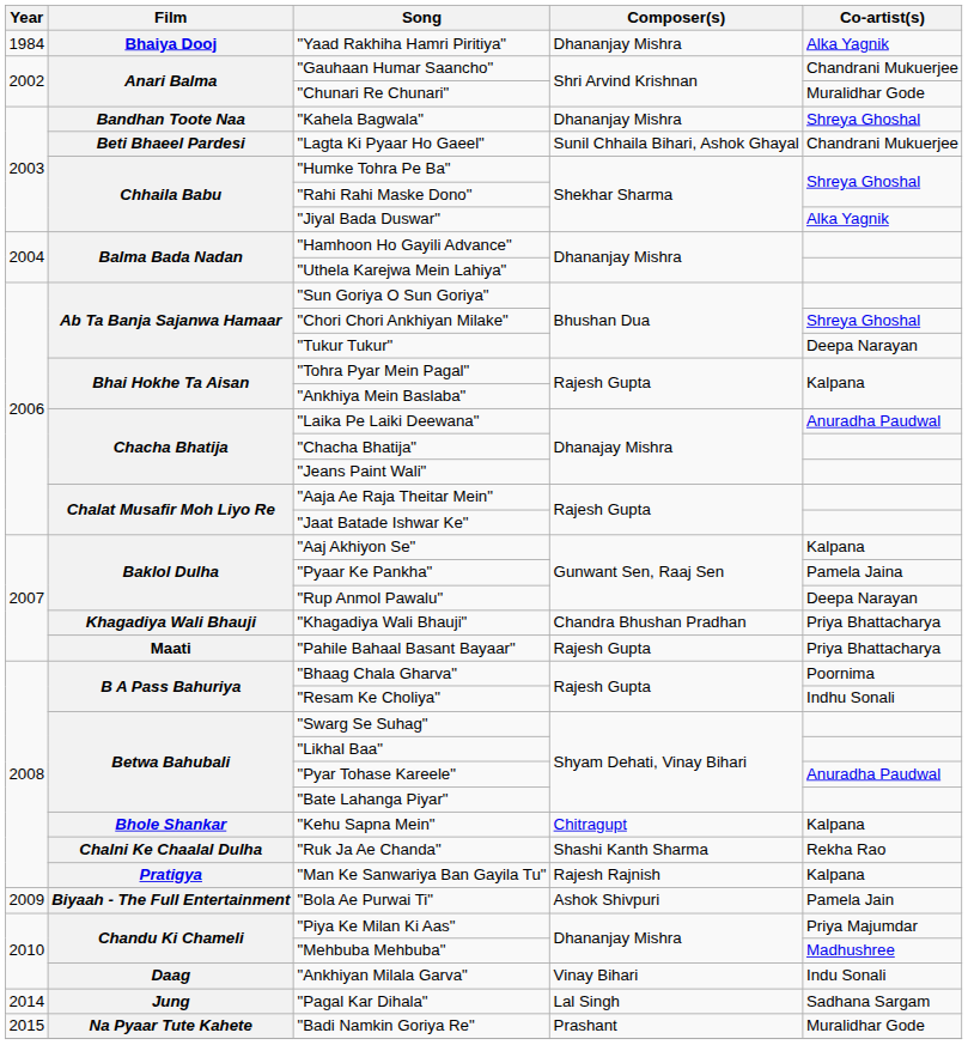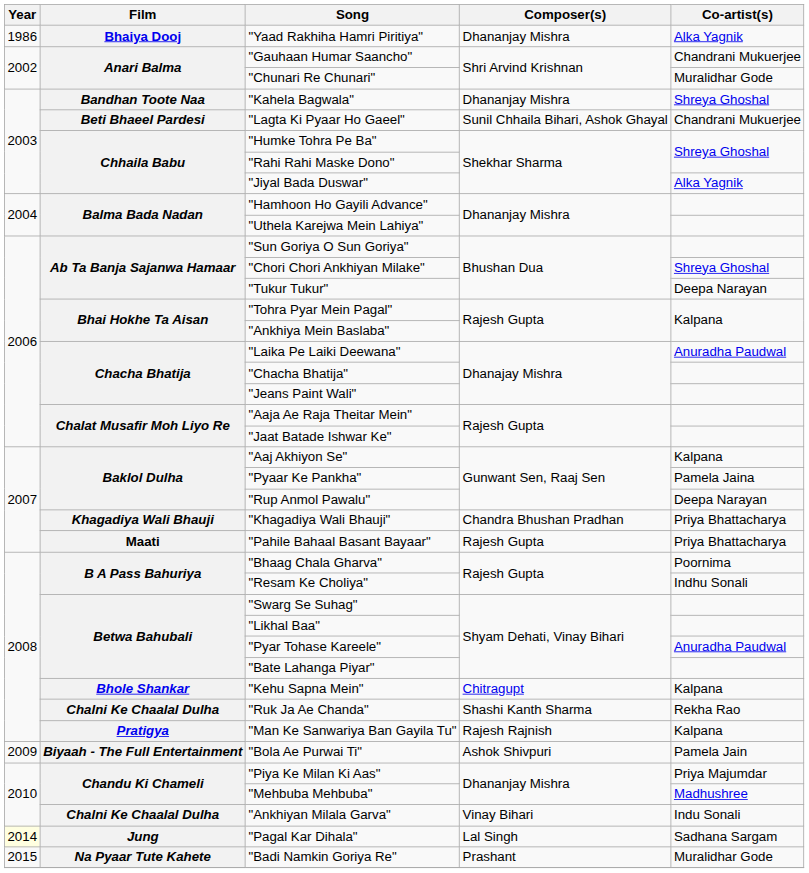"Yaad Rakhiha Hamri Piritiya" | Year: 1984 -> 1986
"Ankhiyan Milala Garva" | Film: Daag -> Chalni Ke Chaalal Dulha
"Pagal Kar Dihala" | Year: no background -> lightyellow background
